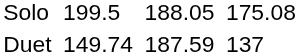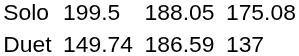Duet | column 5: 187.59 -> 186.59
